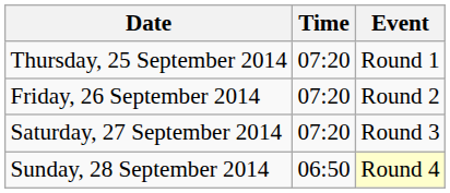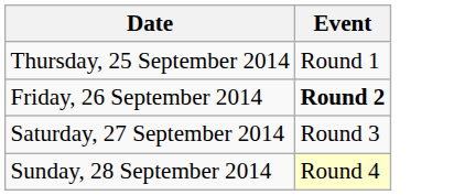- column: Time | 07:20 | 07:20 | 07:20 | 06:50
Friday, 26 September 2014 | Event: normal -> bold
